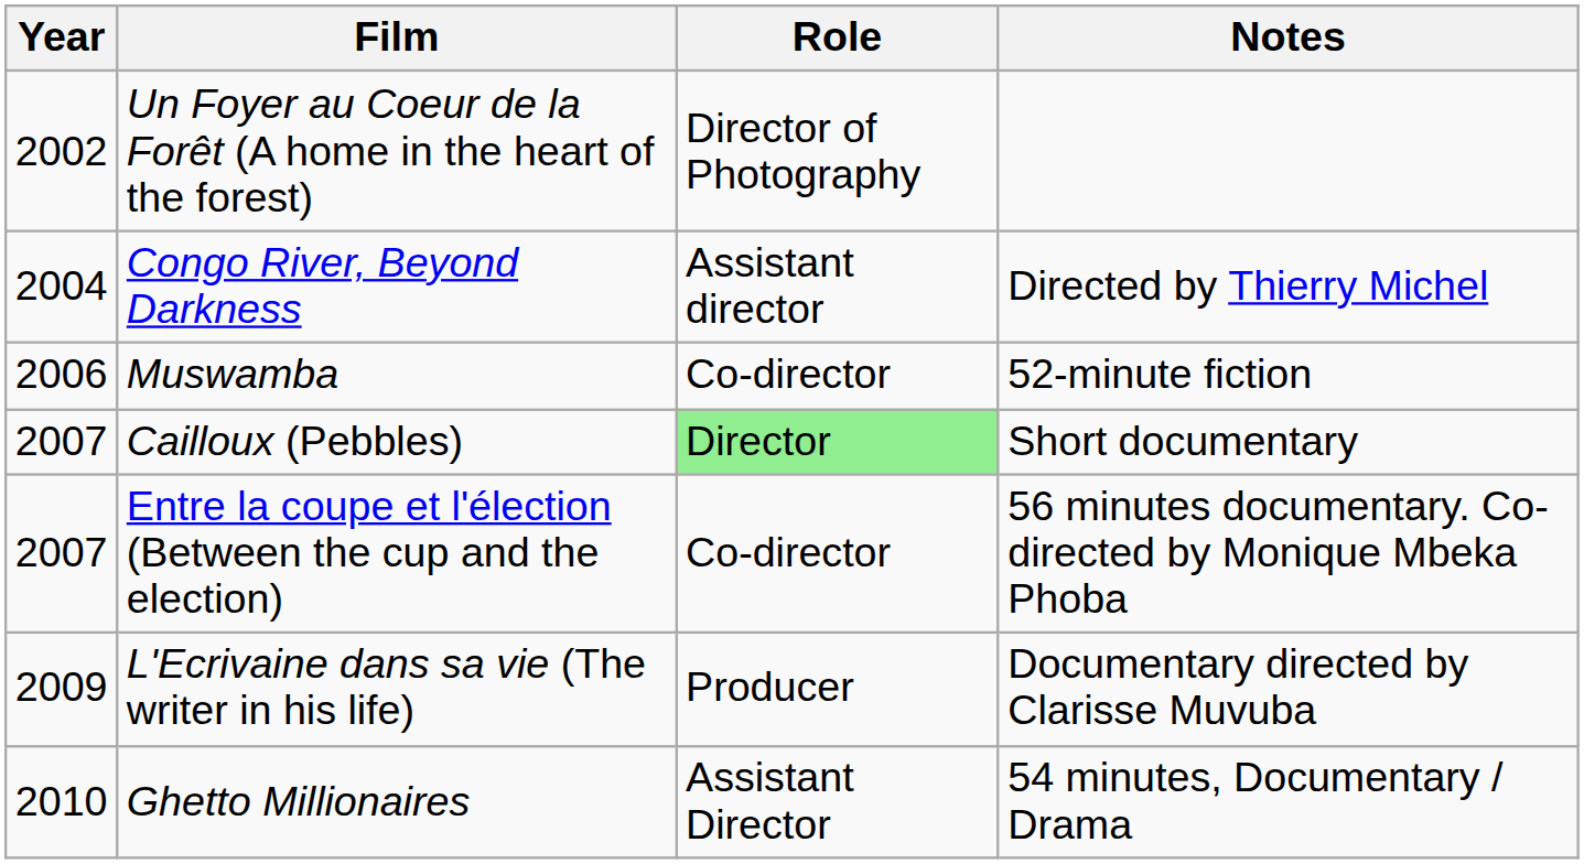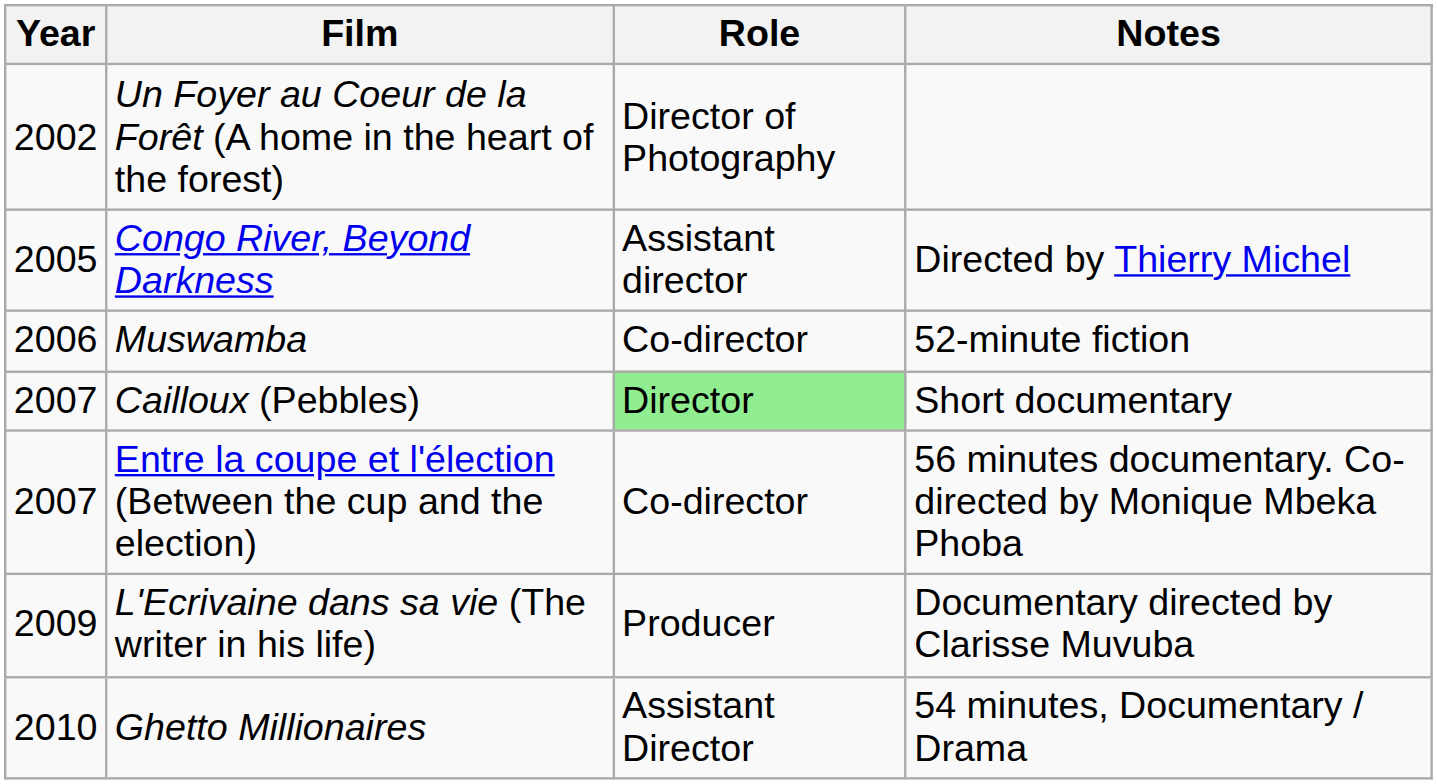Congo River, Beyond Darkness | Year: 2004 -> 2005
